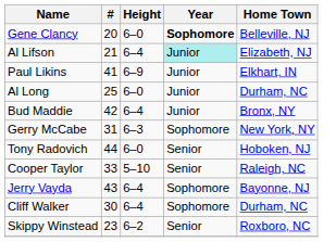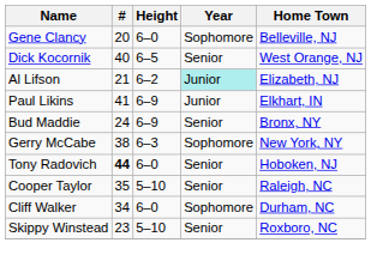Gene Clancy | Year: bold -> normal
+ row: Dick Kocornik | 40 | 6–5 | Senior | West Orange, NJ
Al Lifson | Height: 6–4 -> 6–2
- row: Al Long | 25 | 6–0 | Junior | Durham, NC
Bud Maddie | #: 42 -> 24
Bud Maddie | Height: 6–4 -> 6–9
Bud Maddie | Year: Junior -> Senior
Gerry McCabe | #: 31 -> 38
Tony Radovich | #: normal -> bold
Cooper Taylor | #: 33 -> 35
- row: Jerry Vayda | 43 | 6–4 | Sophomore | Bayonne, NJ
Cliff Walker | #: 30 -> 34
Cliff Walker | Height: 6–4 -> 6–0
Skippy Winstead | Height: 6–2 -> 5–10
